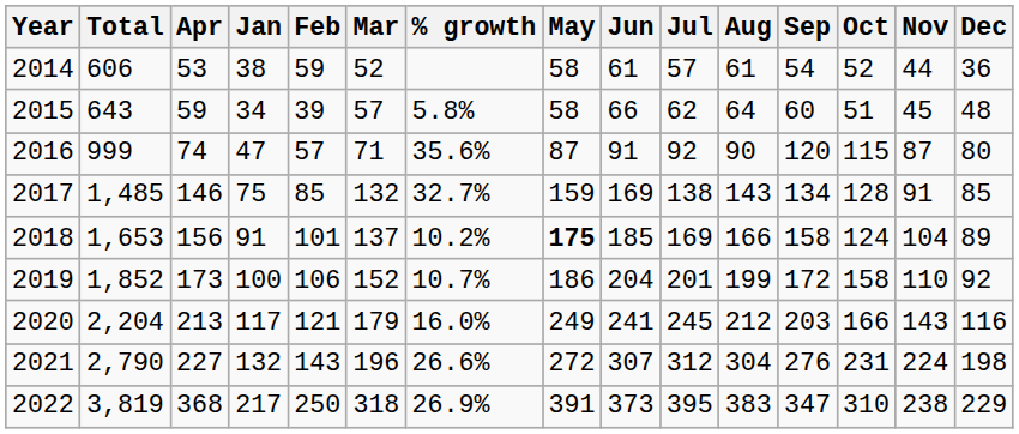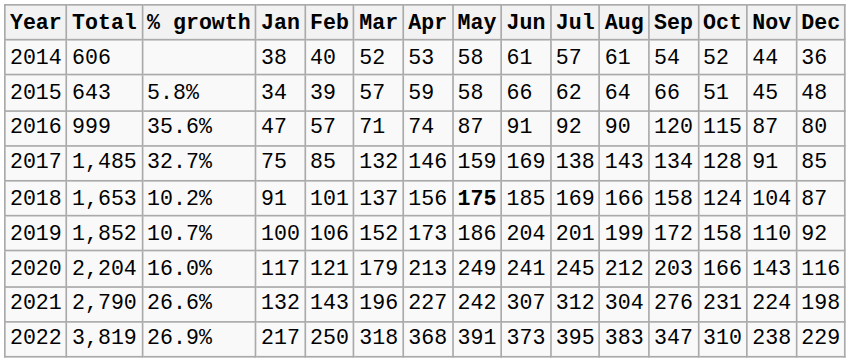columns swapped: % growth <-> Apr
2014 | Feb: 59 -> 40
2015 | Sep: 60 -> 66
2018 | Dec: 89 -> 87
2021 | May: 272 -> 242
